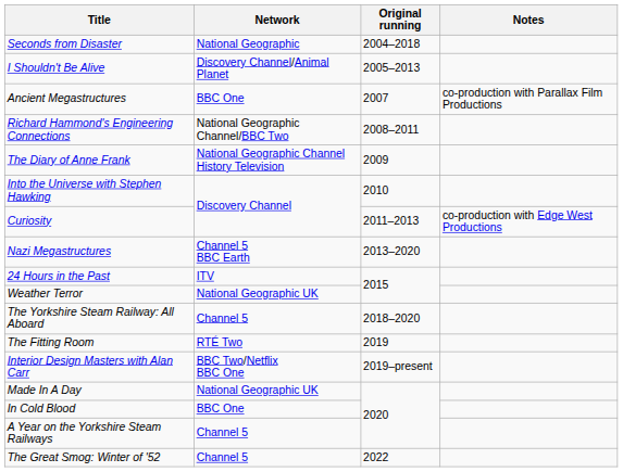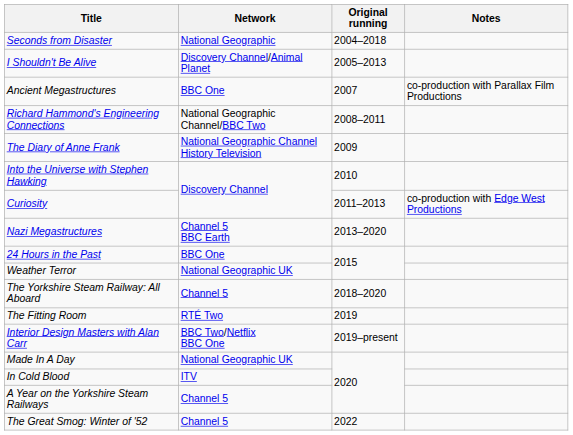24 Hours in the Past | Network: ITV -> BBC One
In Cold Blood | Network: BBC One -> ITV
